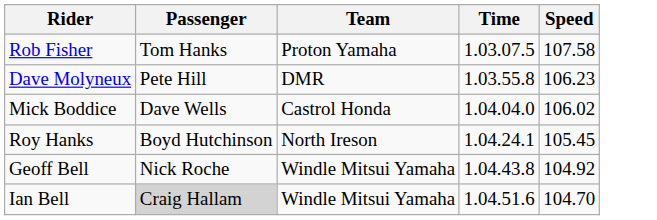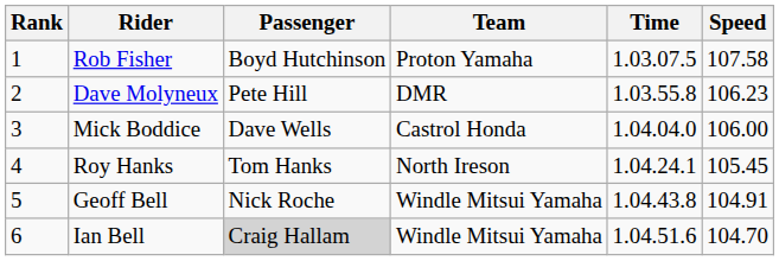+ column: Rank | 1 | 2 | 3 | 4 | 5 | 6
Rob Fisher | Passenger: Tom Hanks -> Boyd Hutchinson
Mick Boddice | Speed: 106.02 -> 106.00
Roy Hanks | Passenger: Boyd Hutchinson -> Tom Hanks
Geoff Bell | Speed: 104.92 -> 104.91
